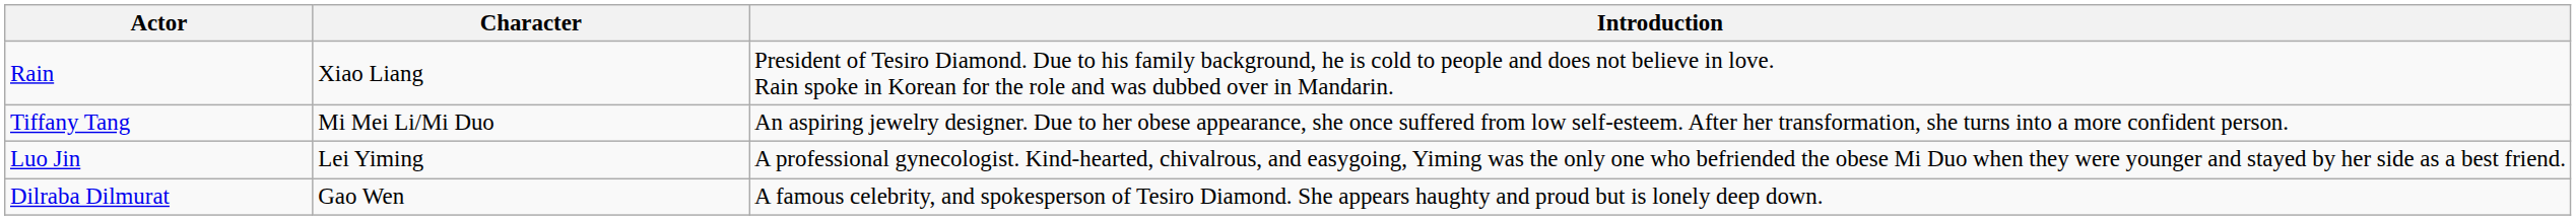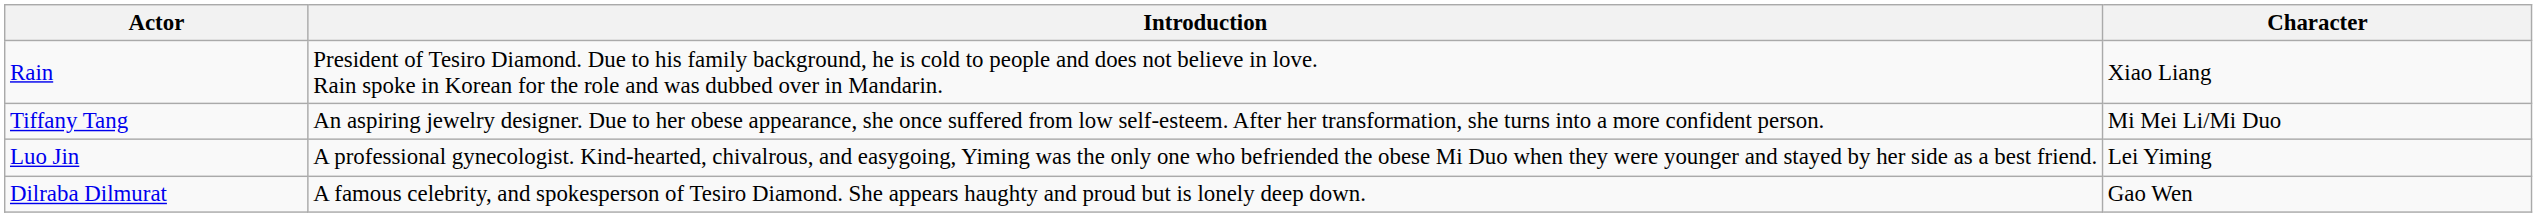columns swapped: Character <-> Introduction
